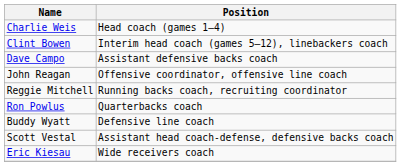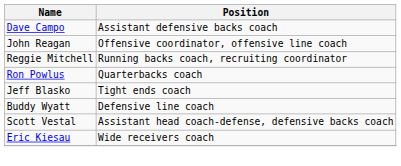- row: Charlie Weis | Head coach (games 1–4)
- row: Clint Bowen | Interim head coach (games 5–12), linebackers coach
+ row: Jeff Blasko | Tight ends coach
